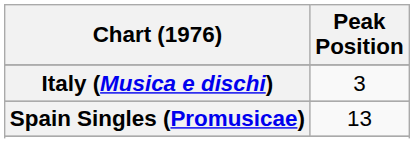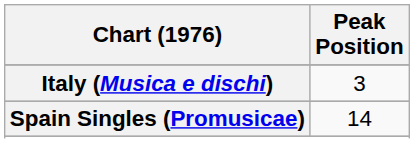Spain Singles (Promusicae) | Peak Position: 13 -> 14
